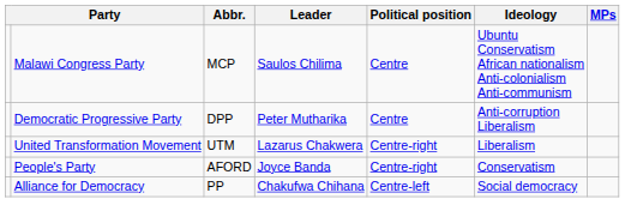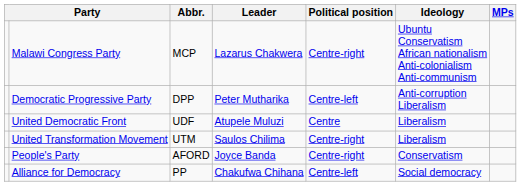Malawi Congress Party | Leader: Saulos Chilima -> Lazarus Chakwera
Malawi Congress Party | Political position: Centre -> Centre-right
Democratic Progressive Party | Political position: Centre -> Centre-left
+ row: United Democratic Front | UDF | Atupele Muluzi | Centre | Liberalism
United Transformation Movement | Leader: Lazarus Chakwera -> Saulos Chilima
